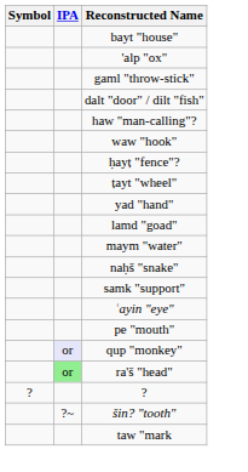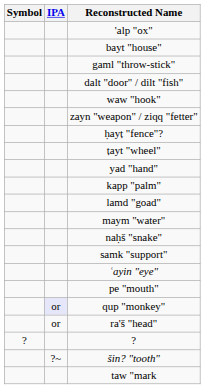rows swapped: 'alp "ox" <-> bayt "house"
- row: haw "man-calling"?
+ row: zayn "weapon" / ziqq "fetter"
+ row: kapp "palm"
ra'š "head" | IPA: lightgreen background -> no background
